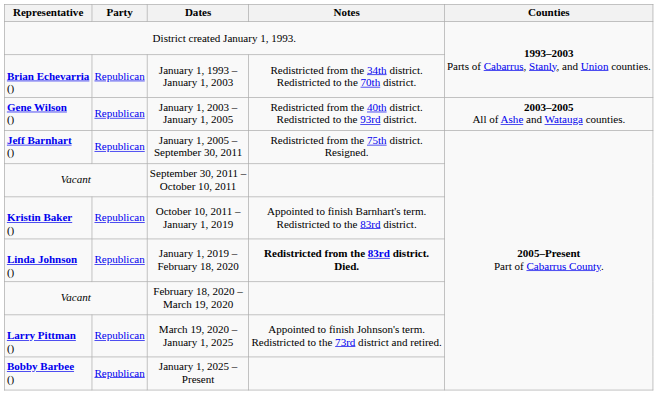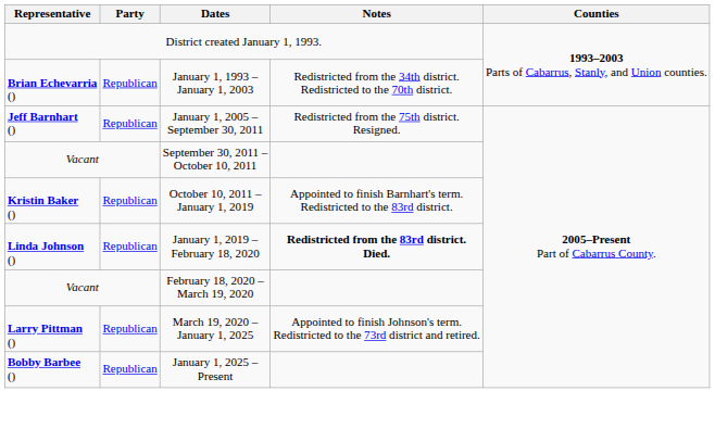- row: Gene Wilson () | Republican | January 1, 2003 – January 1, 2005 | Redistricted from the 40th district. Redistricted to the 93rd district. | 2003–2005 All of Ashe and Watauga counties.
